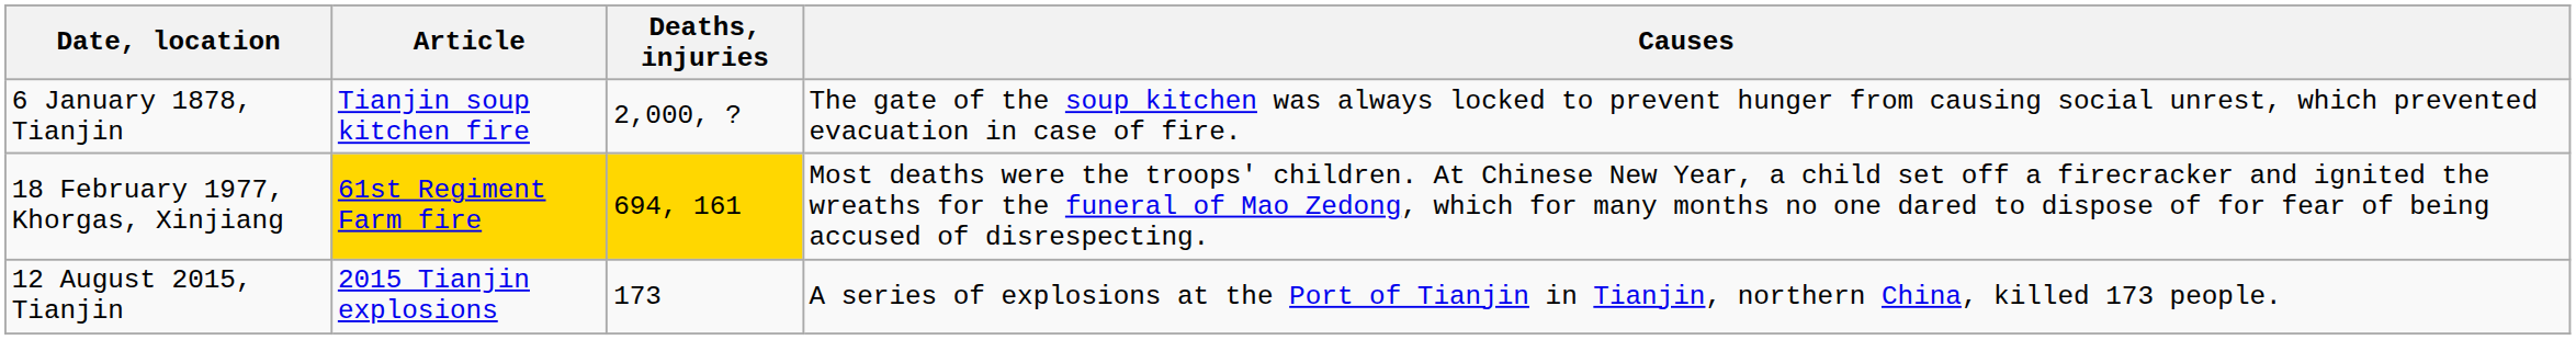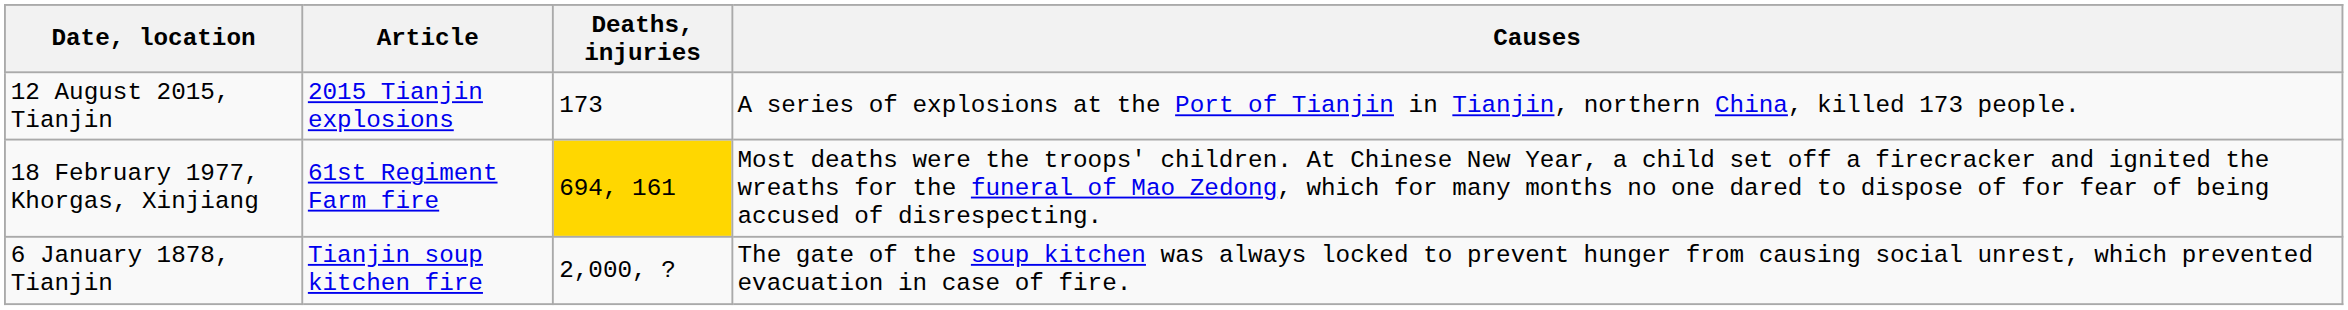rows swapped: 6 January 1878, Tianjin <-> 12 August 2015, Tianjin
18 February 1977, Khorgas, Xinjiang | Article: gold background -> no background
